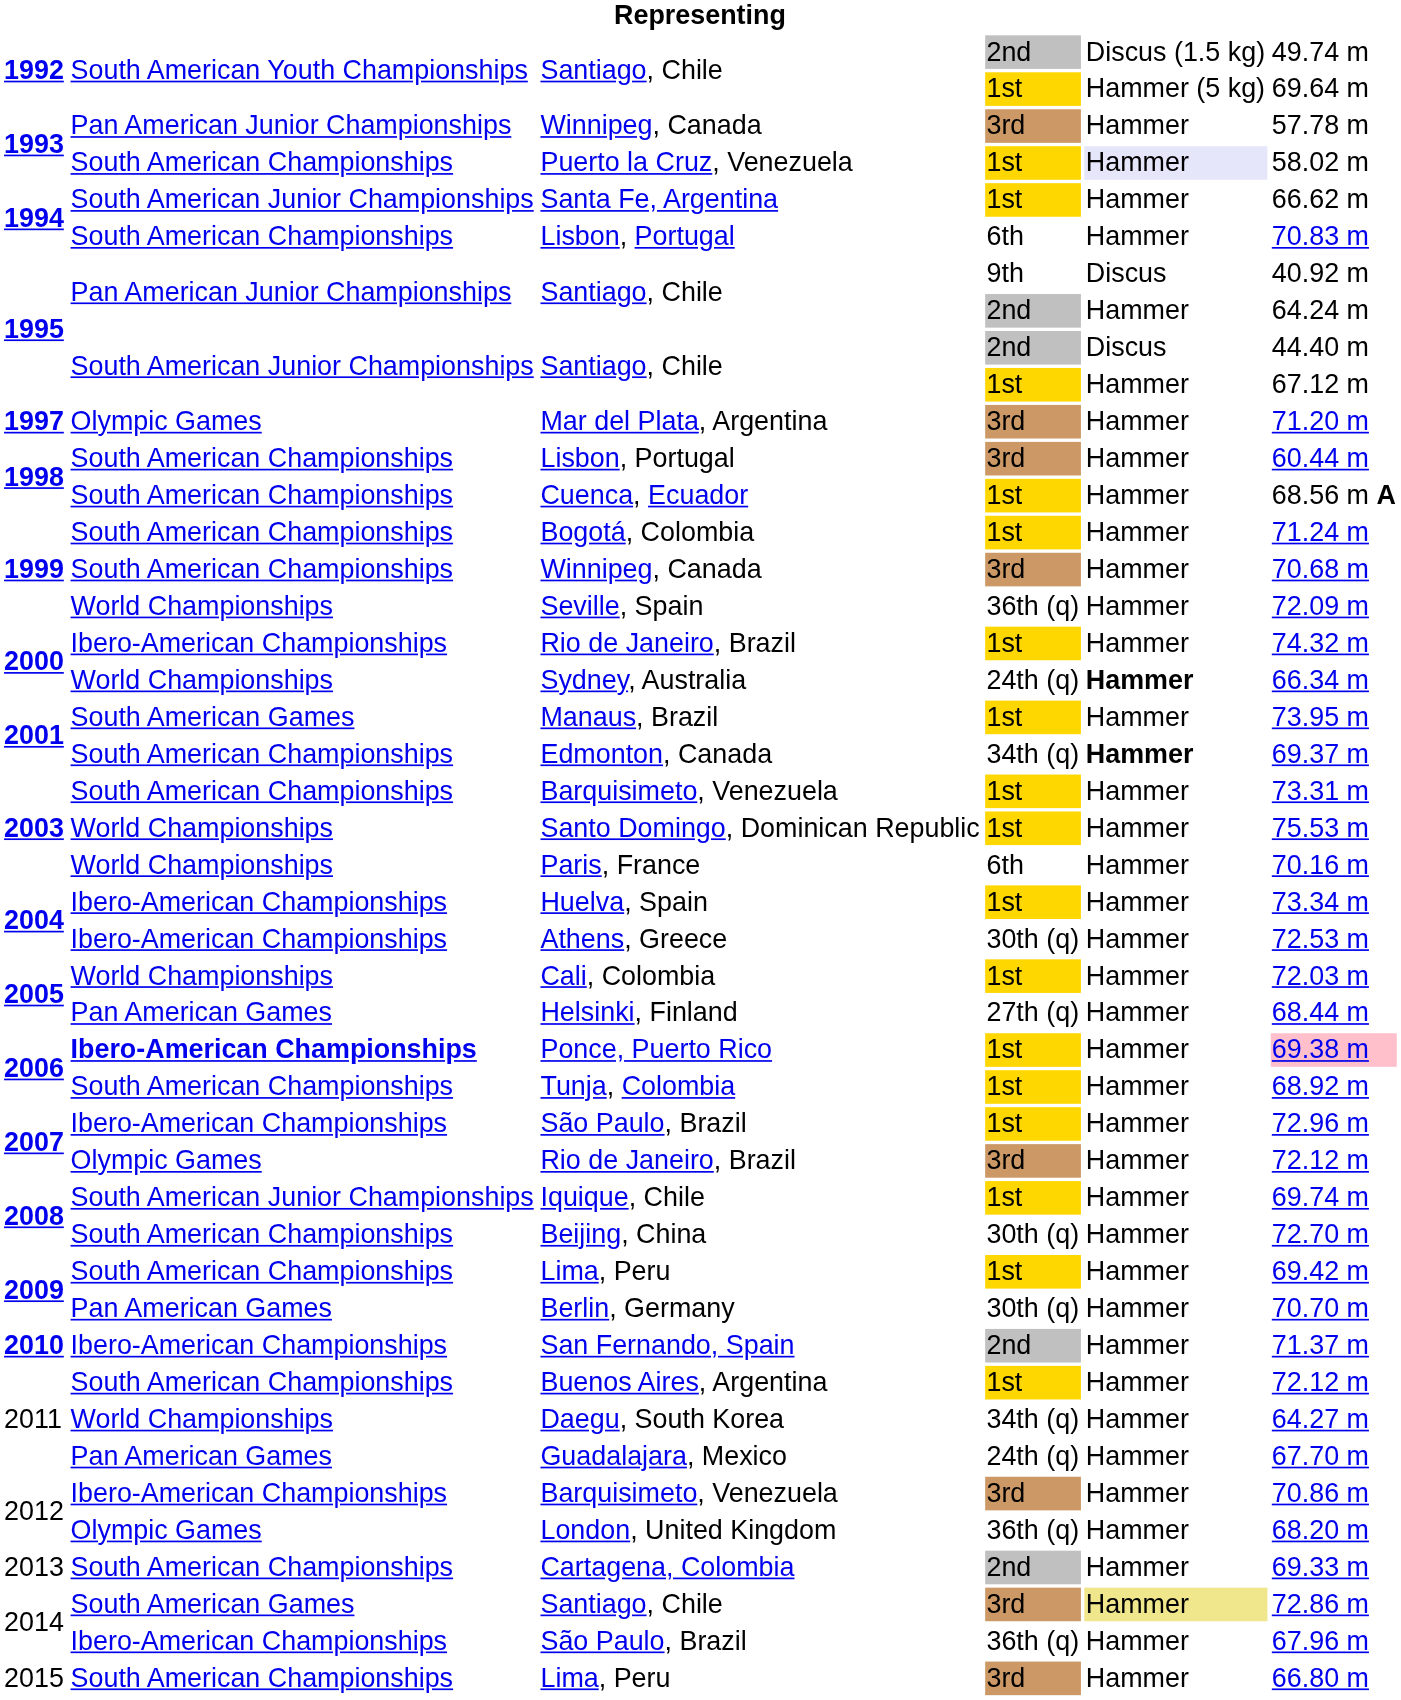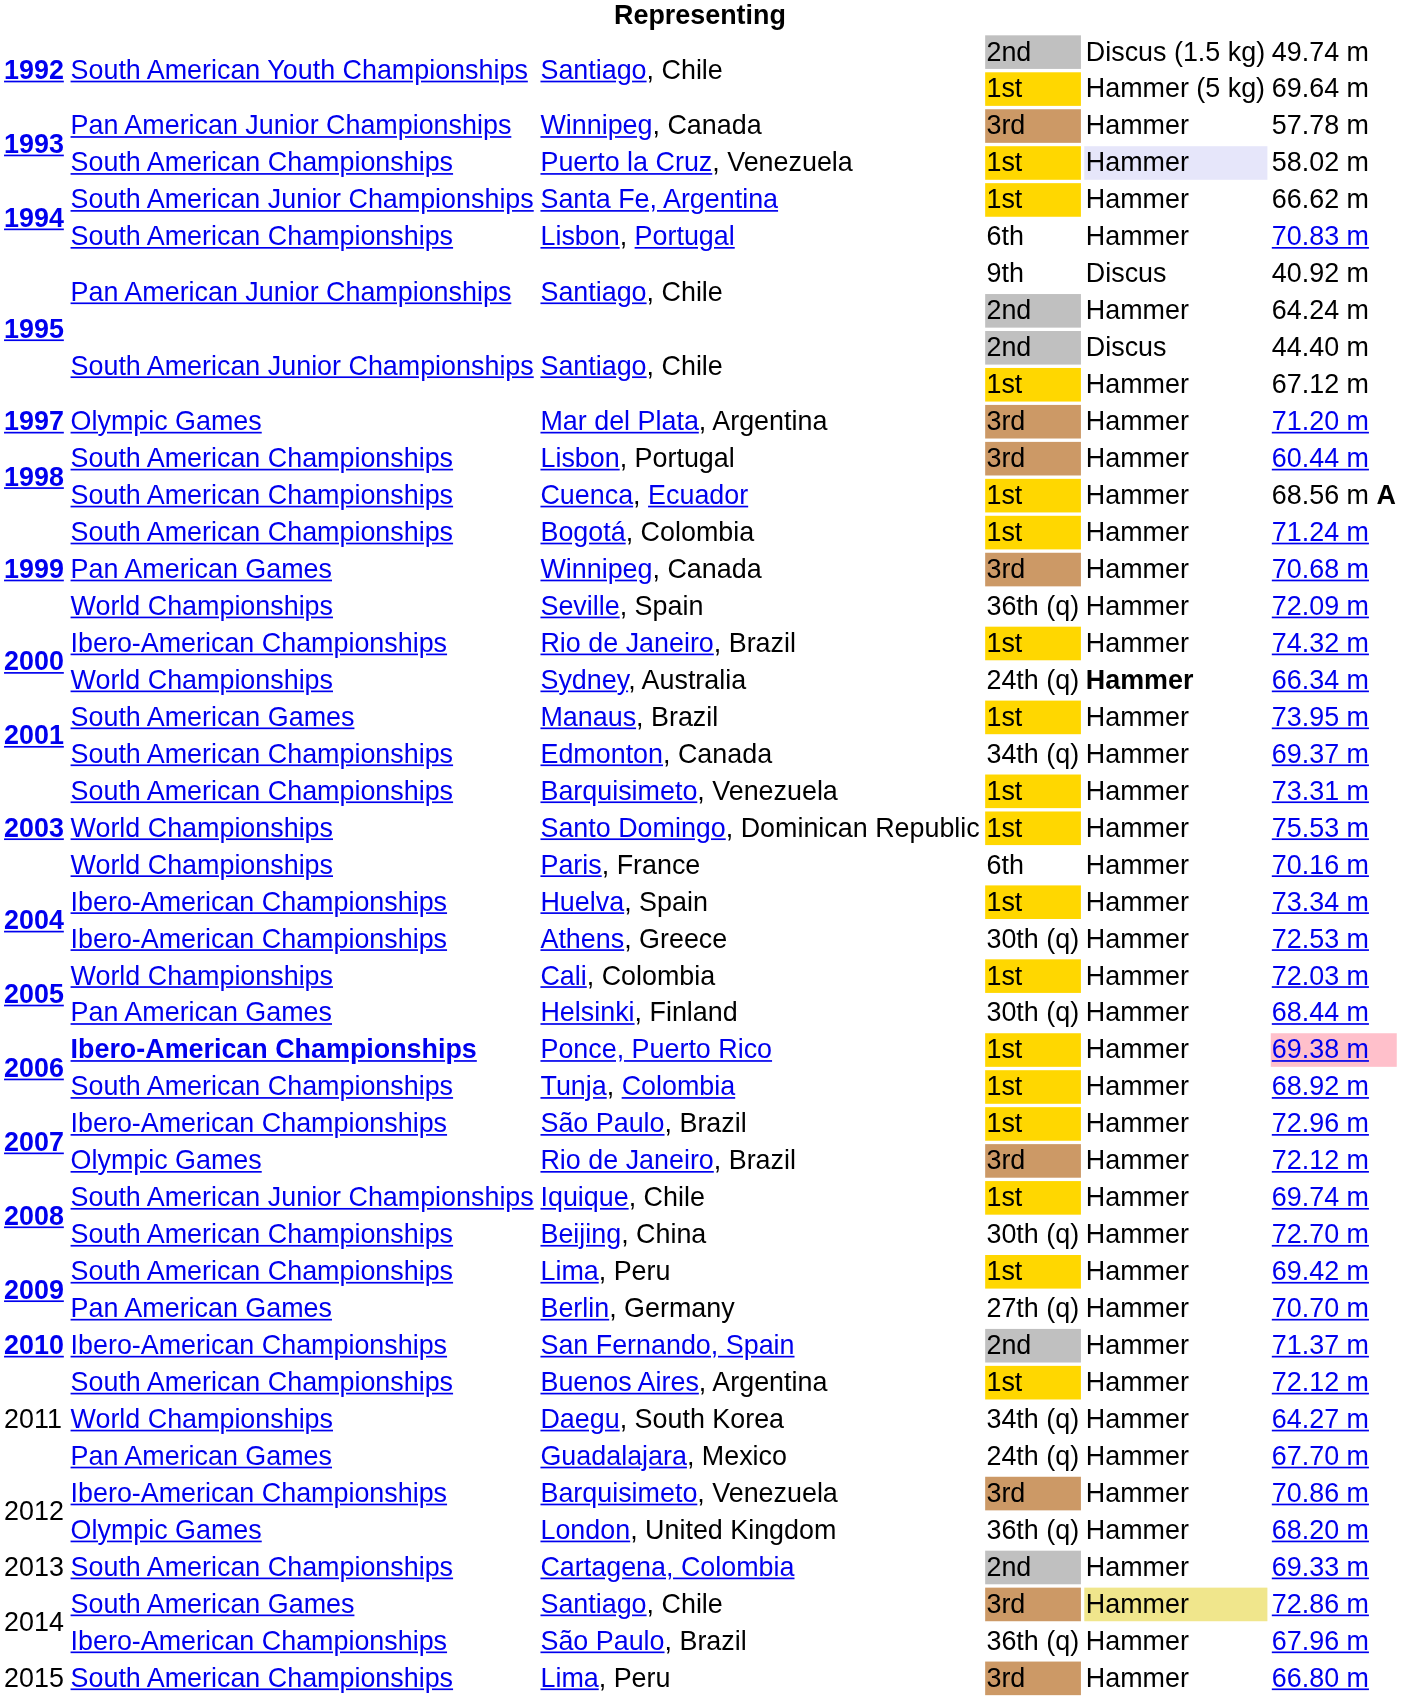1999 / Winnipeg, Canada | column 2: South American Championships -> Pan American Games
Edmonton, Canada | column 5: bold -> normal
Helsinki, Finland | column 4: 27th (q) -> 30th (q)
Berlin, Germany | column 4: 30th (q) -> 27th (q)
